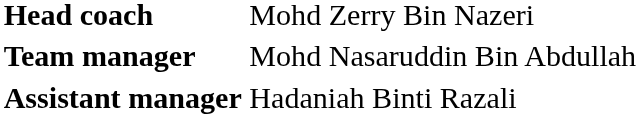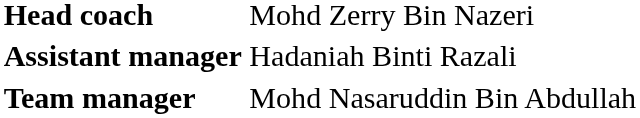rows swapped: Team manager <-> Assistant manager
